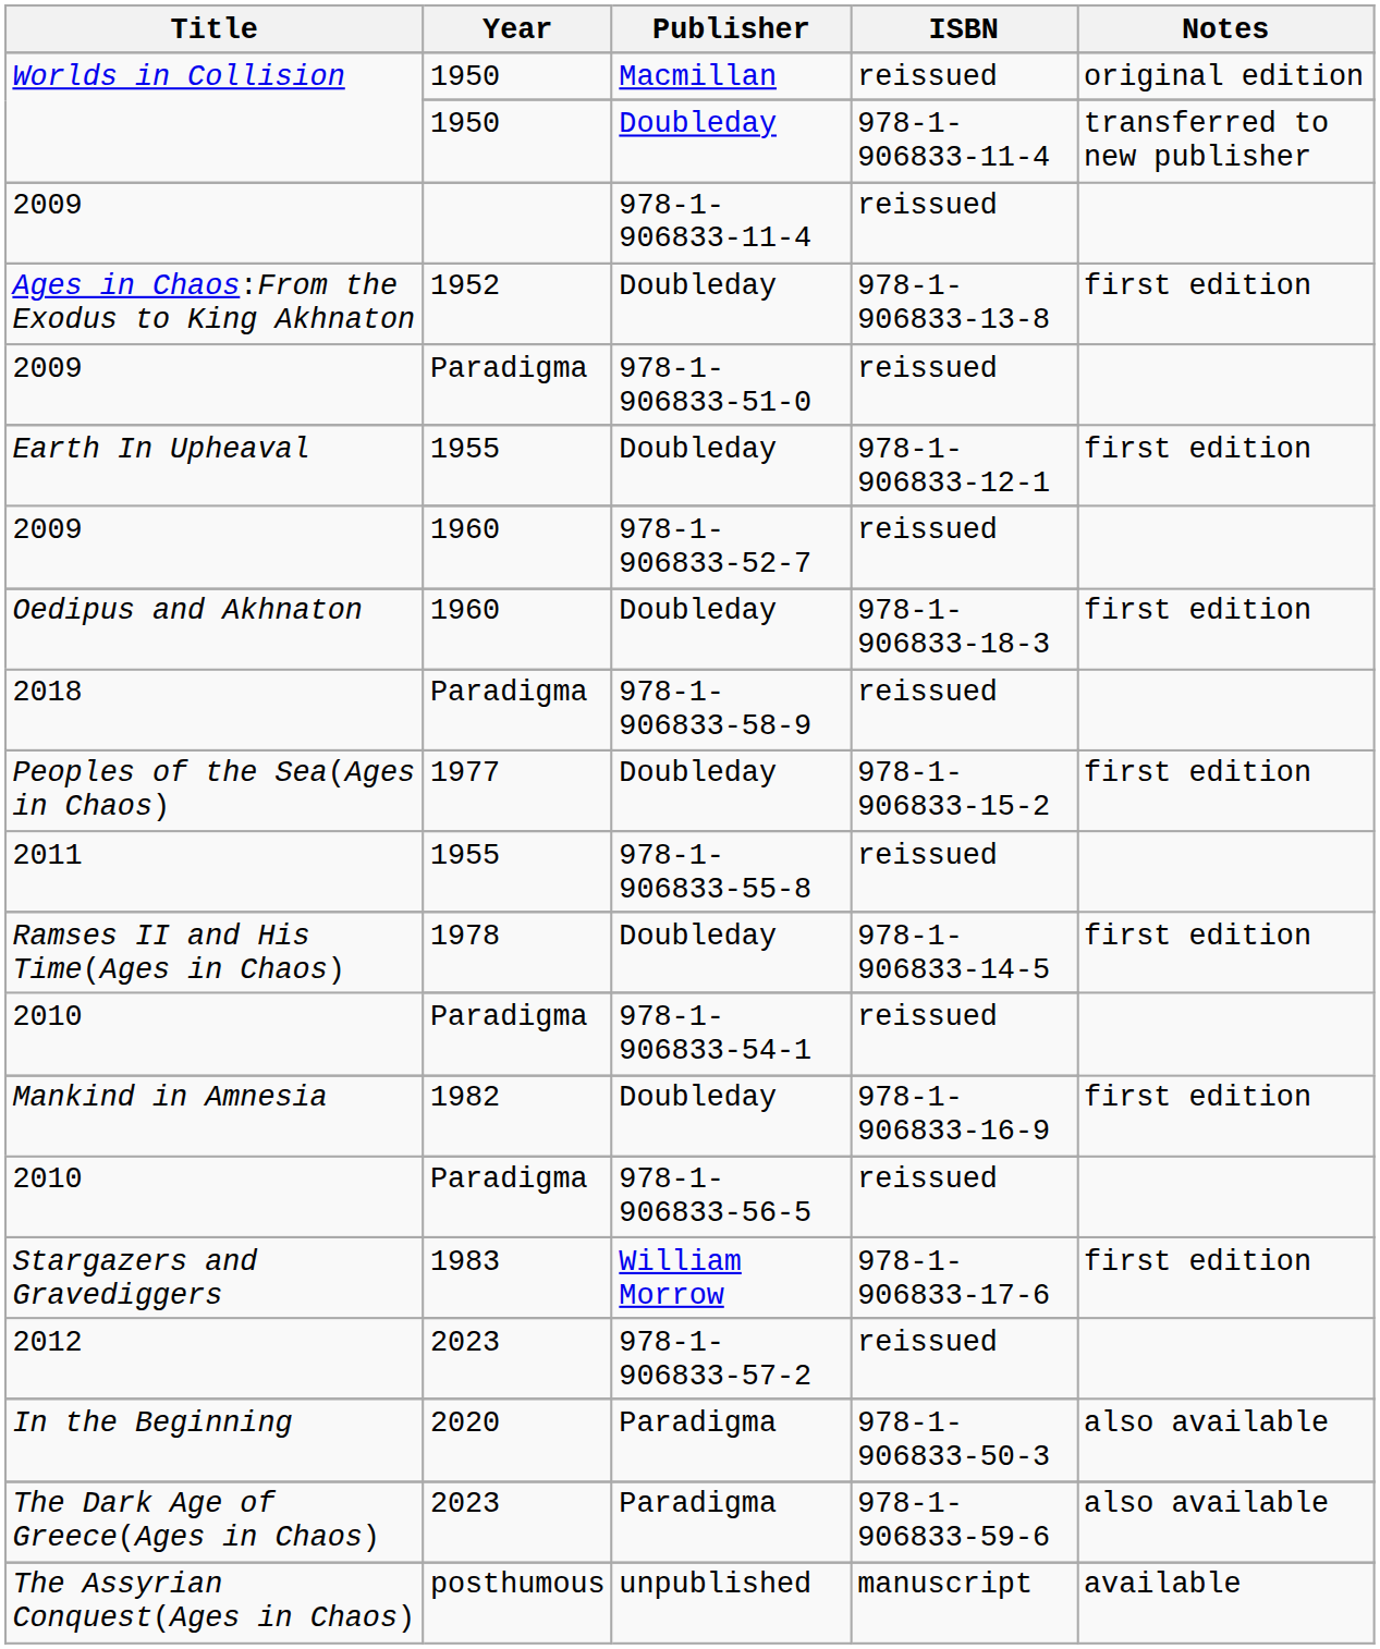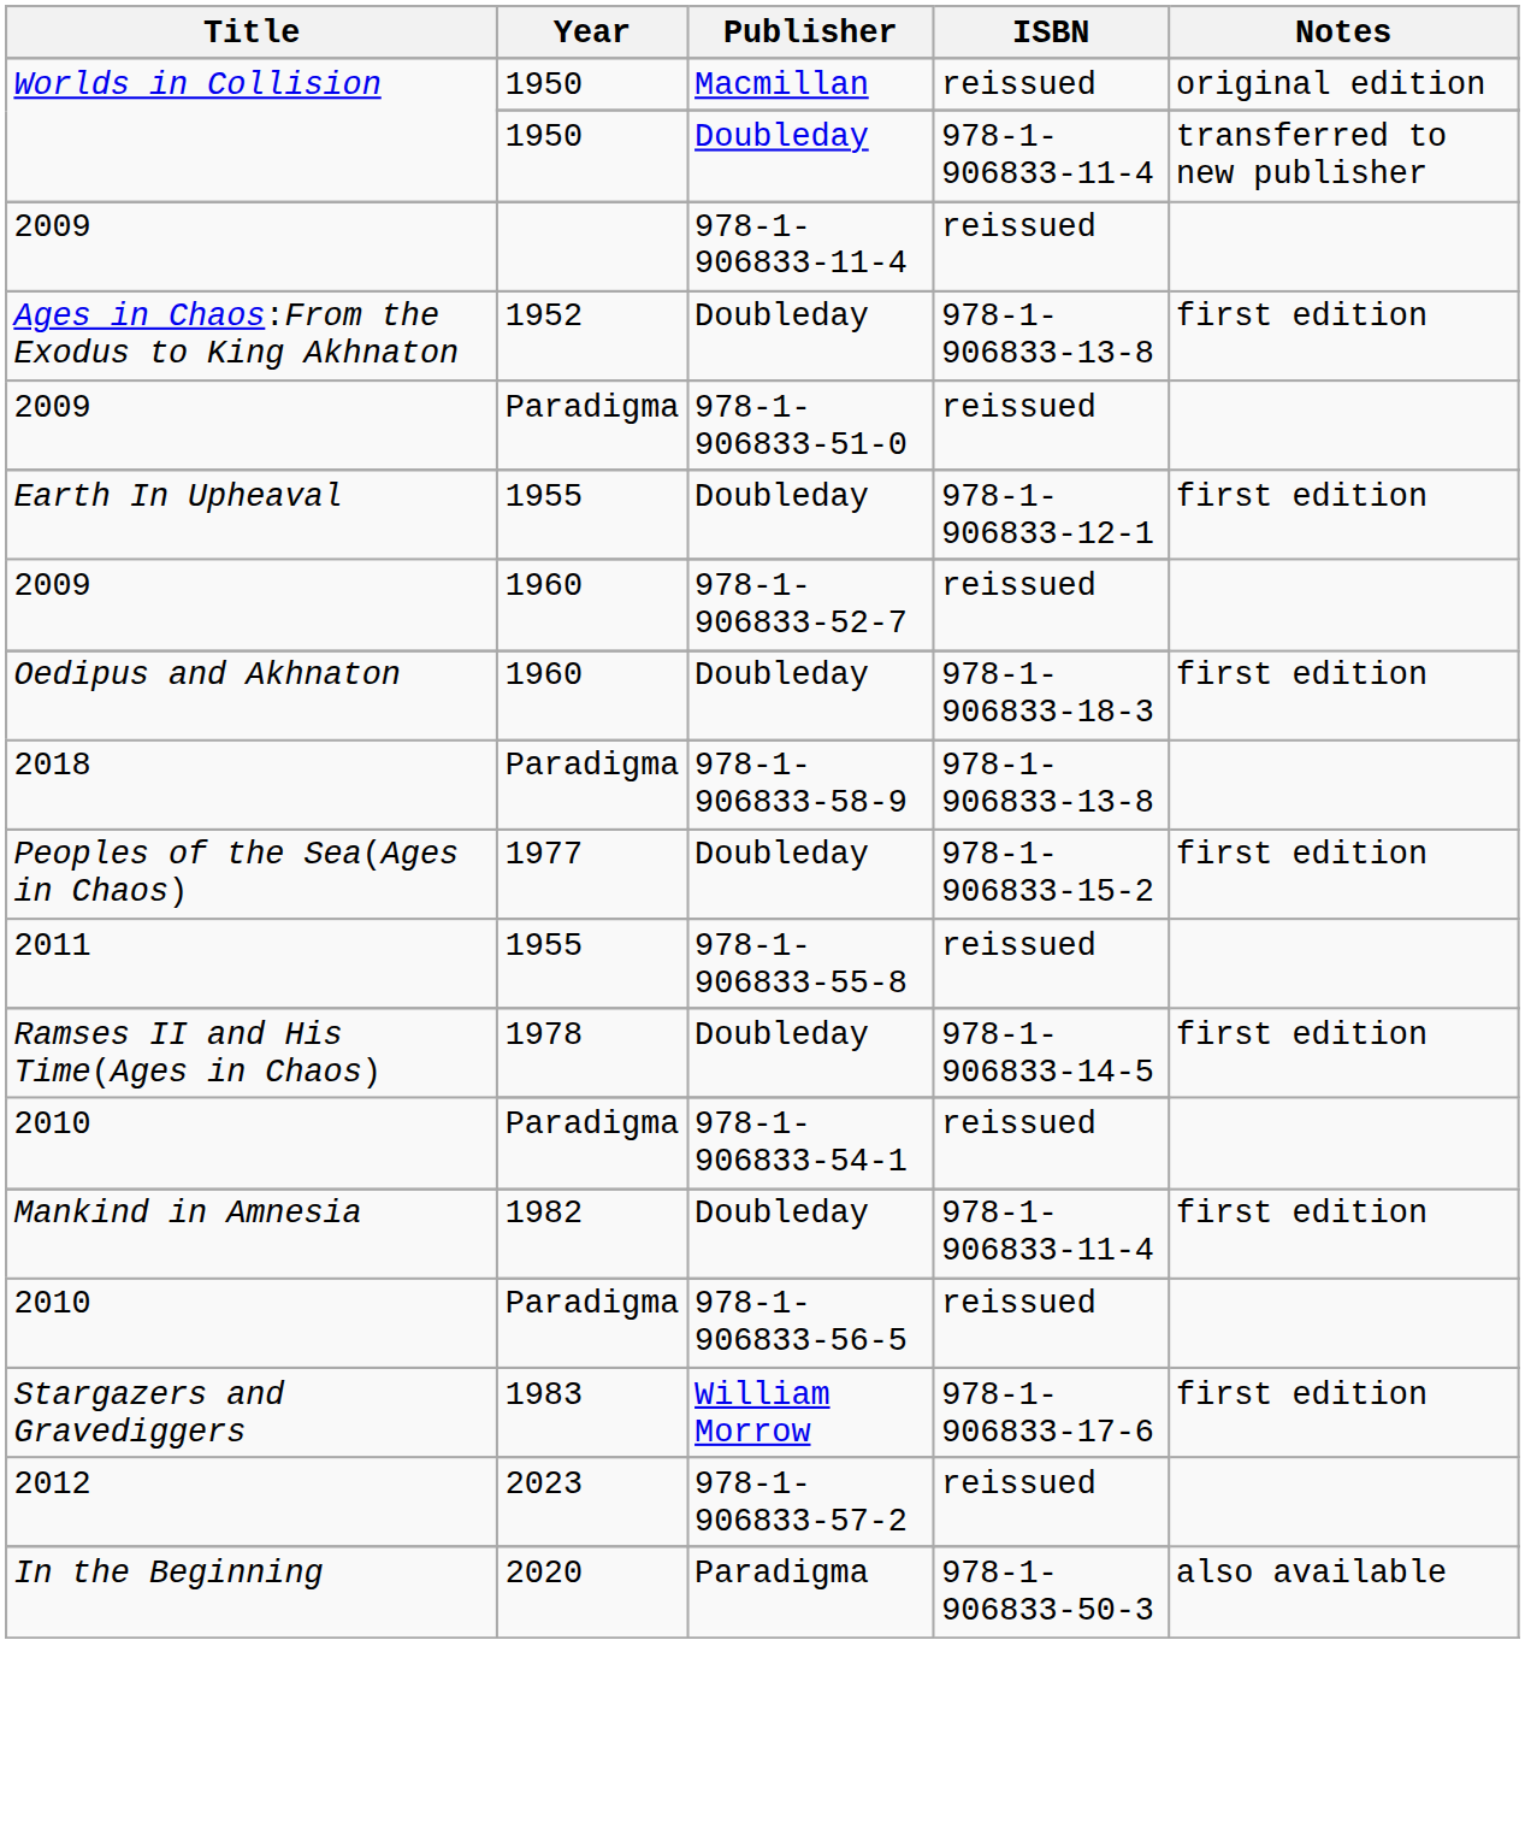2018 | ISBN: reissued -> 978-1-906833-13-8
Mankind in Amnesia / Doubleday | ISBN: 978-1-906833-16-9 -> 978-1-906833-11-4
- row: The Dark Age of Greece(Ages in Chaos) | 2023 | Paradigma | 978-1-906833-59-6 | also available
- row: The Assyrian Conquest(Ages in Chaos) | posthumous | unpublished | manuscript | available
